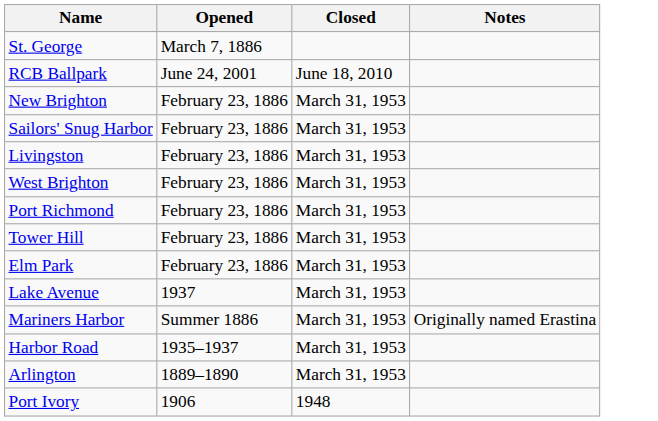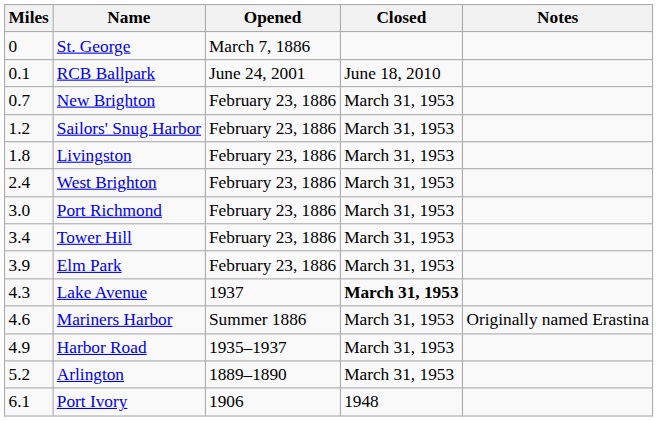+ column: Miles | 0 | 0.1 | 0.7 | 1.2 | 1.8 | 2.4 | 3.0 | 3.4 | 3.9 | 4.3 | 4.6 | 4.9 | 5.2 | 6.1
Lake Avenue | Closed: normal -> bold
